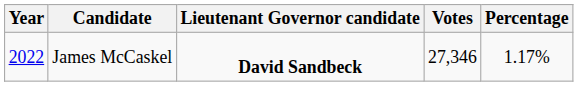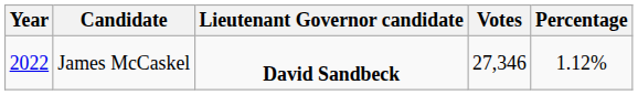James McCaskel | Percentage: 1.17% -> 1.12%
